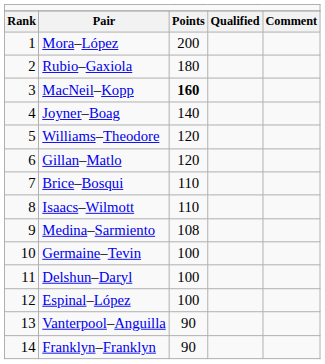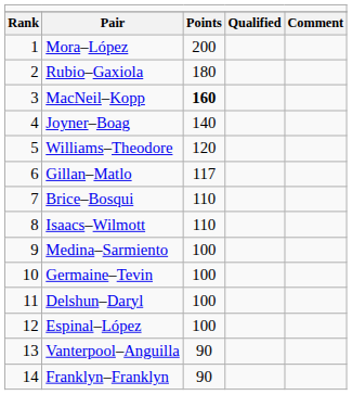Gillan–Matlo | column 3: 120 -> 117
Medina–Sarmiento | column 3: 108 -> 100
